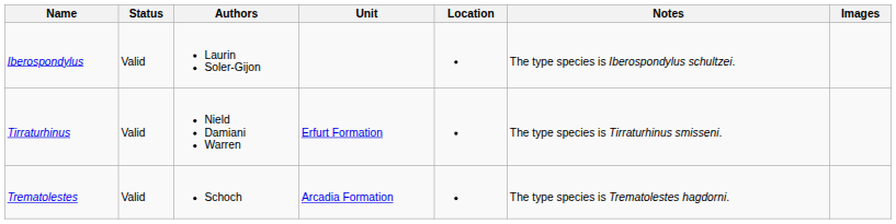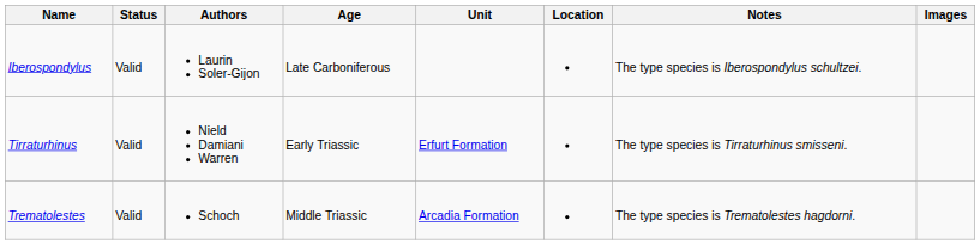+ column: Age | Late Carboniferous | Early Triassic | Middle Triassic
